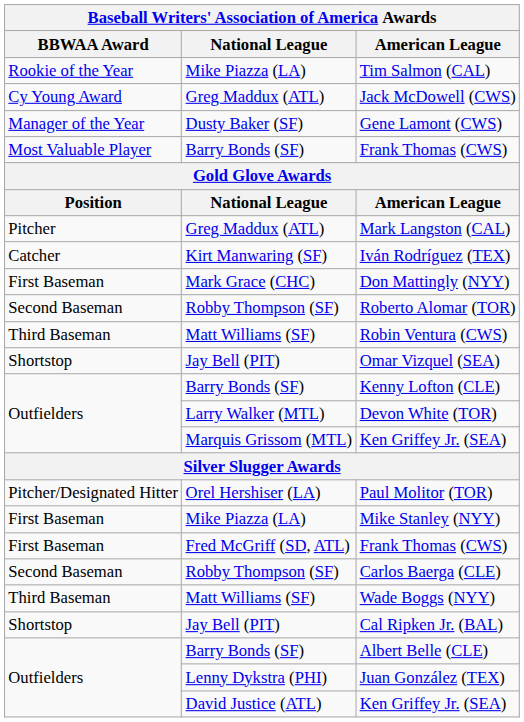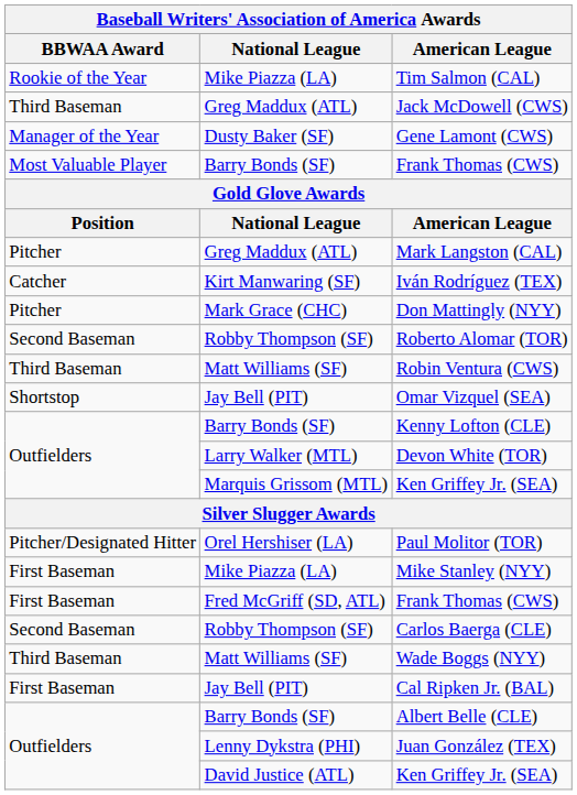Jack McDowell (CWS) | BBWAA Award: Cy Young Award -> Third Baseman
Don Mattingly (NYY) | BBWAA Award: First Baseman -> Pitcher
Cal Ripken Jr. (BAL) | BBWAA Award: Shortstop -> First Baseman
